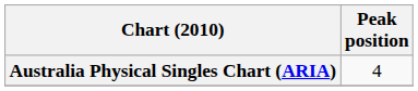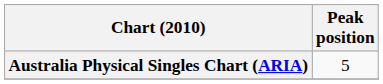Australia Physical Singles Chart (ARIA) | Peak position: 4 -> 5
